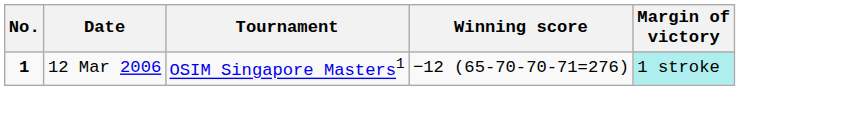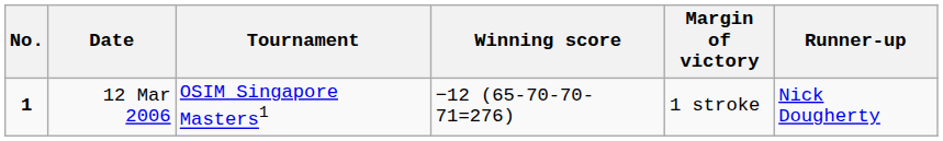+ column: Runner-up | Nick Dougherty
12 Mar 2006 | Margin of victory: paleturquoise background -> no background
